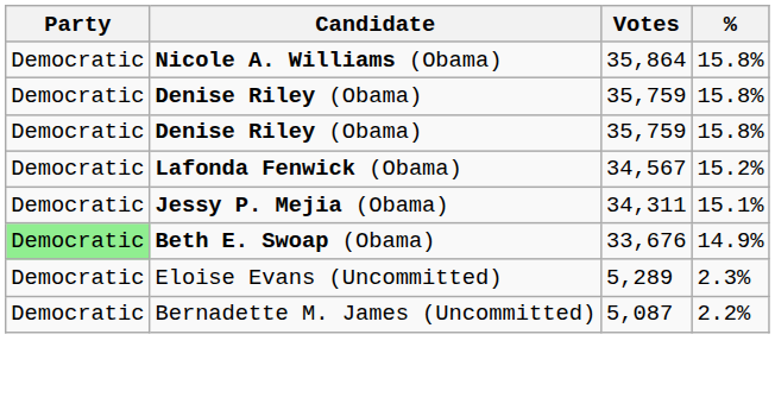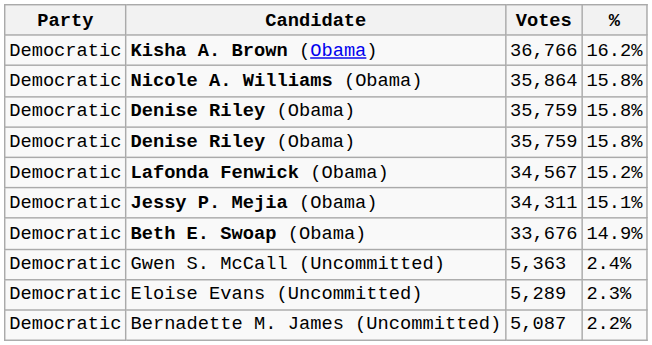+ row: Democratic | Kisha A. Brown (Obama) | 36,766 | 16.2%
Beth E. Swoap (Obama) | Party: lightgreen background -> no background
+ row: Democratic | Gwen S. McCall (Uncommitted) | 5,363 | 2.4%
